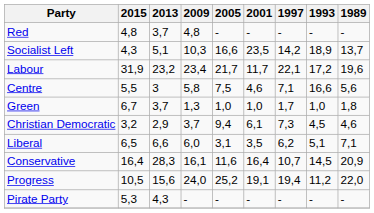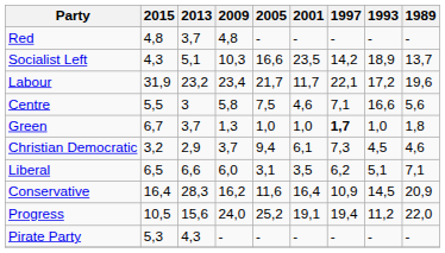Green | 1997: normal -> bold
Conservative | 2009: 16,1 -> 16,2
Conservative | 1997: 10,7 -> 10,9
